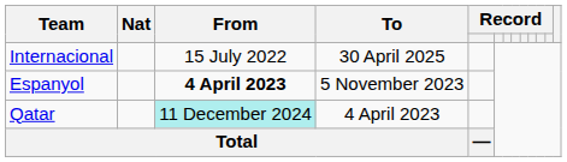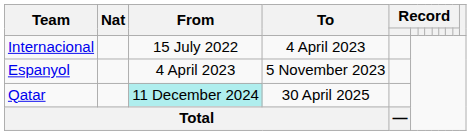Internacional | To: 30 April 2025 -> 4 April 2023
Espanyol | From: bold -> normal
Qatar | To: 4 April 2023 -> 30 April 2025
